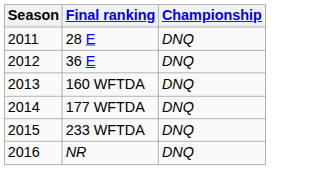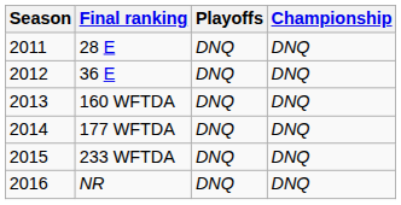+ column: Playoffs | DNQ | DNQ | DNQ | DNQ | DNQ | DNQ
